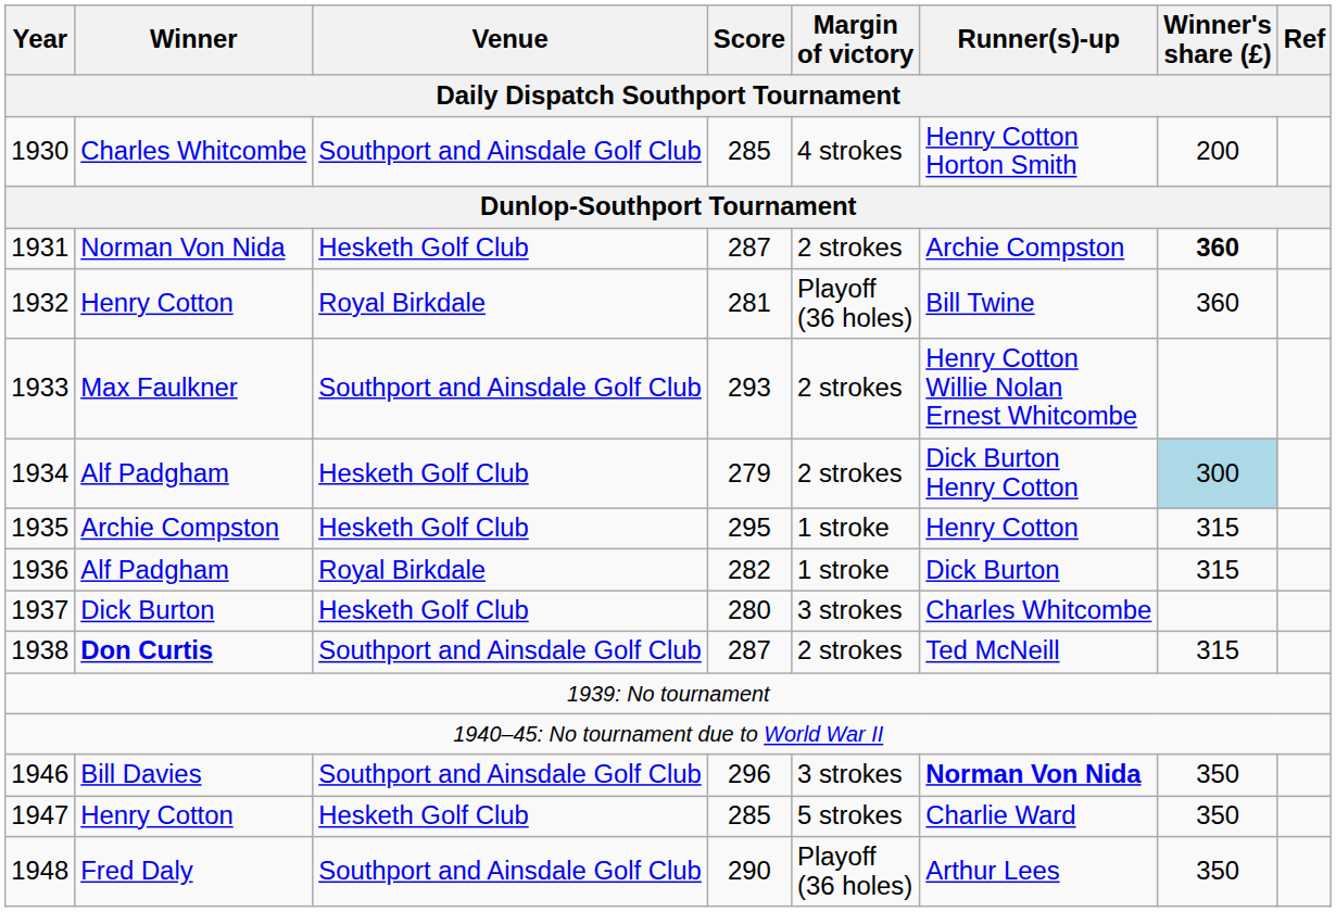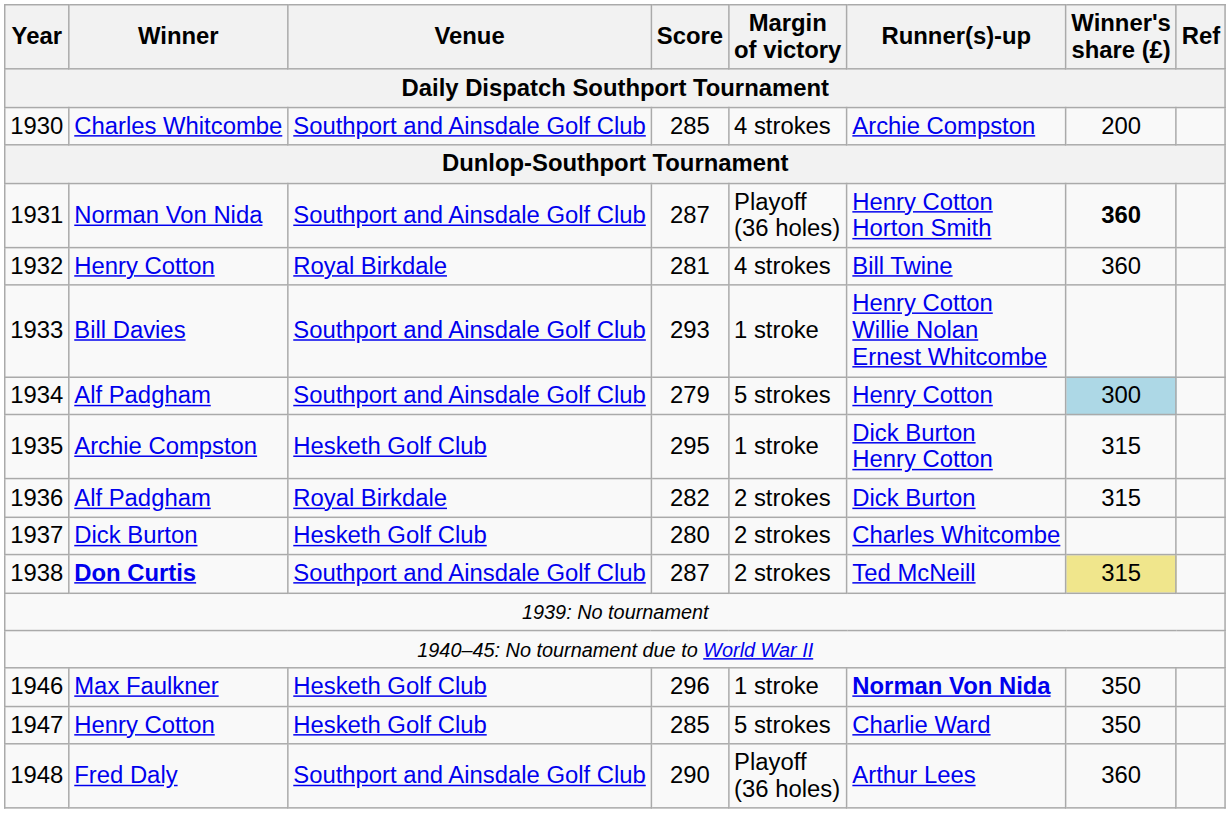1930 | Runner(s)-up: Henry Cotton Horton Smith -> Archie Compston
1931 | Venue: Hesketh Golf Club -> Southport and Ainsdale Golf Club
1931 | Margin of victory: 2 strokes -> Playoff (36 holes)
1931 | Runner(s)-up: Archie Compston -> Henry Cotton Horton Smith
1932 | Margin of victory: Playoff (36 holes) -> 4 strokes
1933 | Winner: Max Faulkner -> Bill Davies
1933 | Margin of victory: 2 strokes -> 1 stroke
1934 | Venue: Hesketh Golf Club -> Southport and Ainsdale Golf Club
1934 | Margin of victory: 2 strokes -> 5 strokes
1934 | Runner(s)-up: Dick Burton Henry Cotton -> Henry Cotton
1935 | Runner(s)-up: Henry Cotton -> Dick Burton Henry Cotton
1936 | Margin of victory: 1 stroke -> 2 strokes
1937 | Margin of victory: 3 strokes -> 2 strokes
1938 | Winner's share (£): no background -> khaki background
1946 | Winner: Bill Davies -> Max Faulkner
1946 | Venue: Southport and Ainsdale Golf Club -> Hesketh Golf Club
1946 | Margin of victory: 3 strokes -> 1 stroke
1948 | Winner's share (£): 350 -> 360
